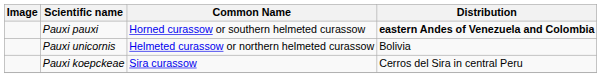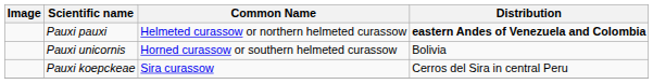Pauxi pauxi | Common Name: Horned curassow or southern helmeted curassow -> Helmeted curassow or northern helmeted curassow
Pauxi unicornis | Common Name: Helmeted curassow or northern helmeted curassow -> Horned curassow or southern helmeted curassow
